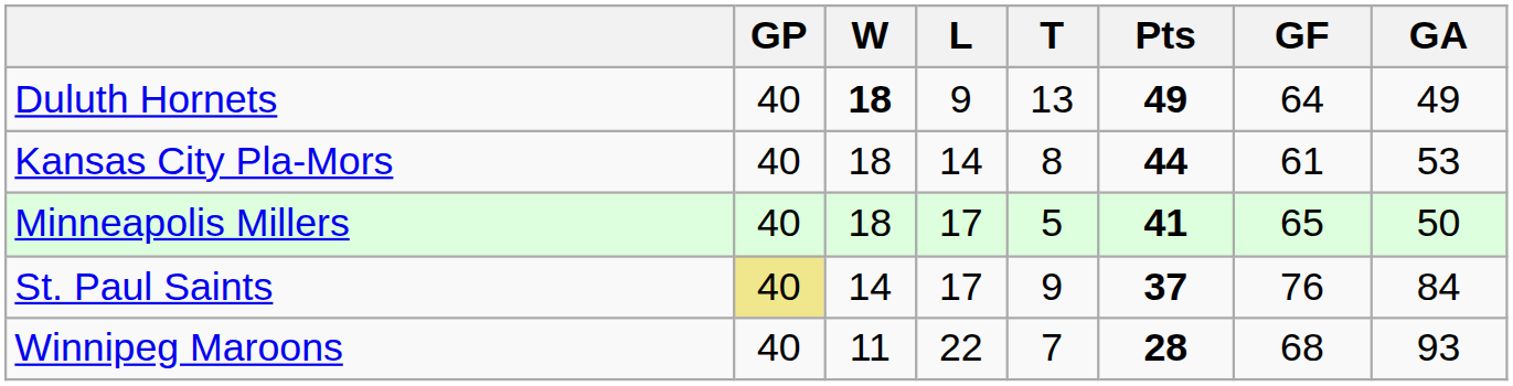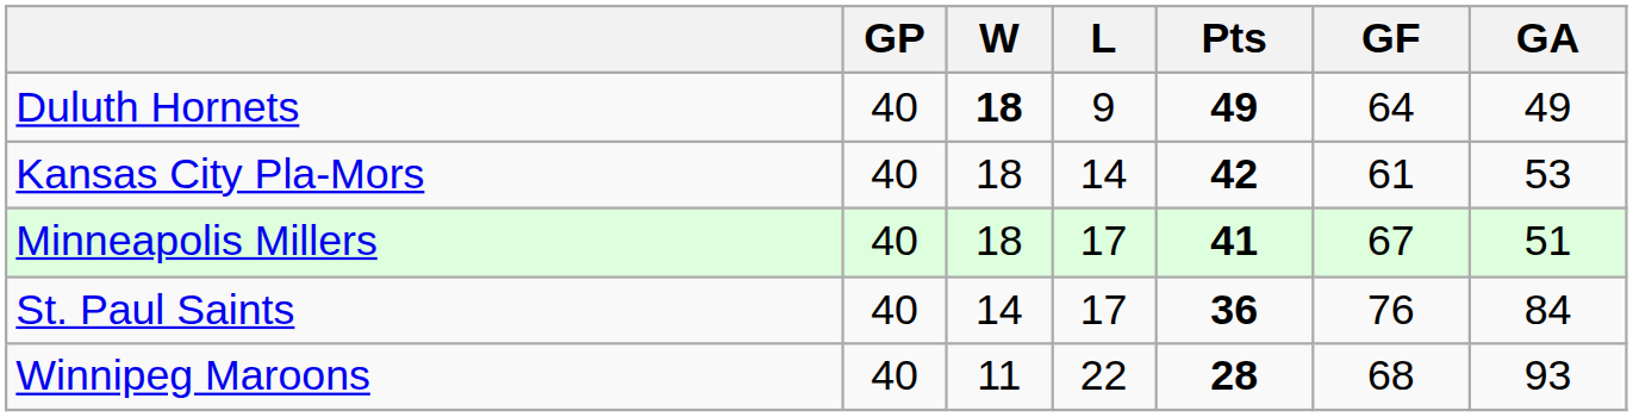- column: T | 13 | 8 | 5 | 9 | 7
Kansas City Pla-Mors | Pts: 44 -> 42
Minneapolis Millers | GF: 65 -> 67
Minneapolis Millers | GA: 50 -> 51
St. Paul Saints | GP: khaki background -> no background
St. Paul Saints | Pts: 37 -> 36
